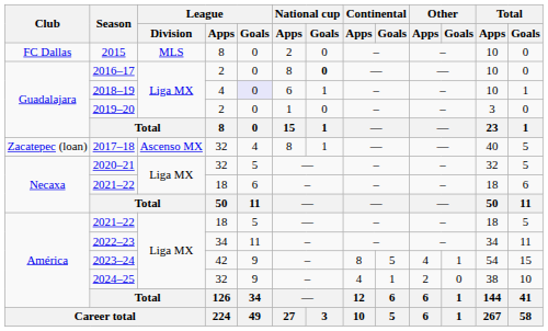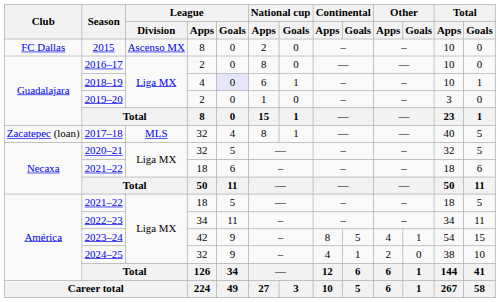2015 | League / Division: MLS -> Ascenso MX
2016–17 | National cup / Goals: bold -> normal
2017–18 | League / Division: Ascenso MX -> MLS
